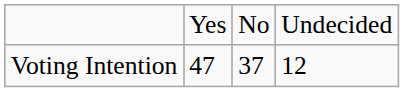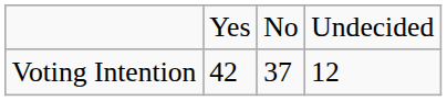Voting Intention | column 2: 47 -> 42
